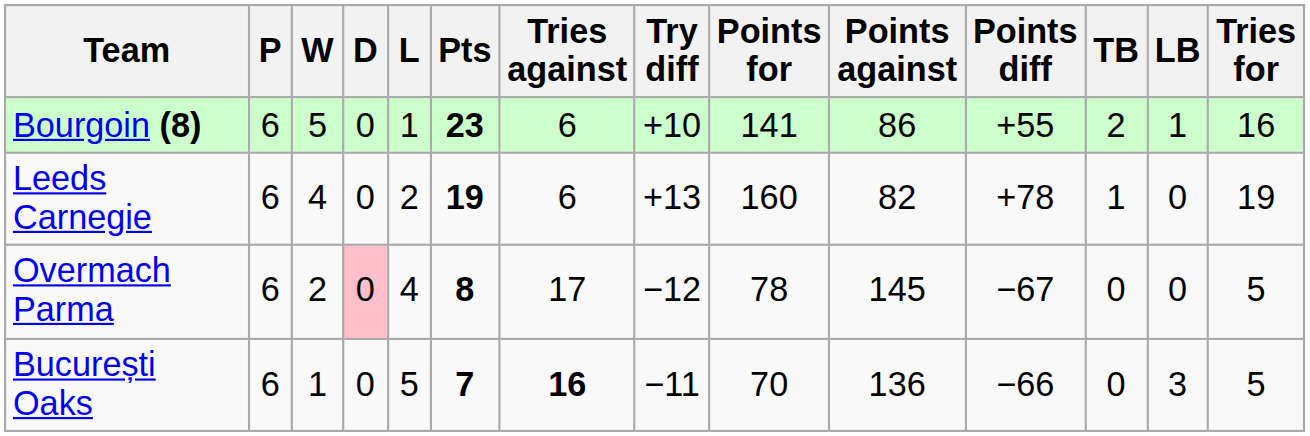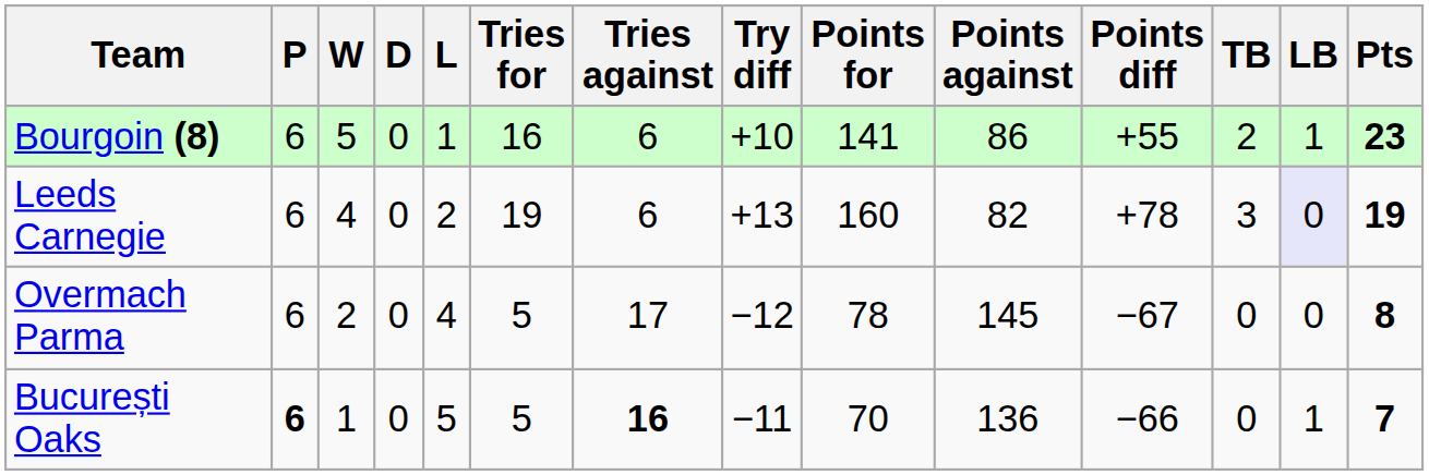columns swapped: Tries for <-> Pts
Leeds Carnegie | TB: 1 -> 3
Leeds Carnegie | LB: no background -> lavender background
Overmach Parma | D: pink background -> no background
București Oaks | P: normal -> bold
București Oaks | LB: 3 -> 1
